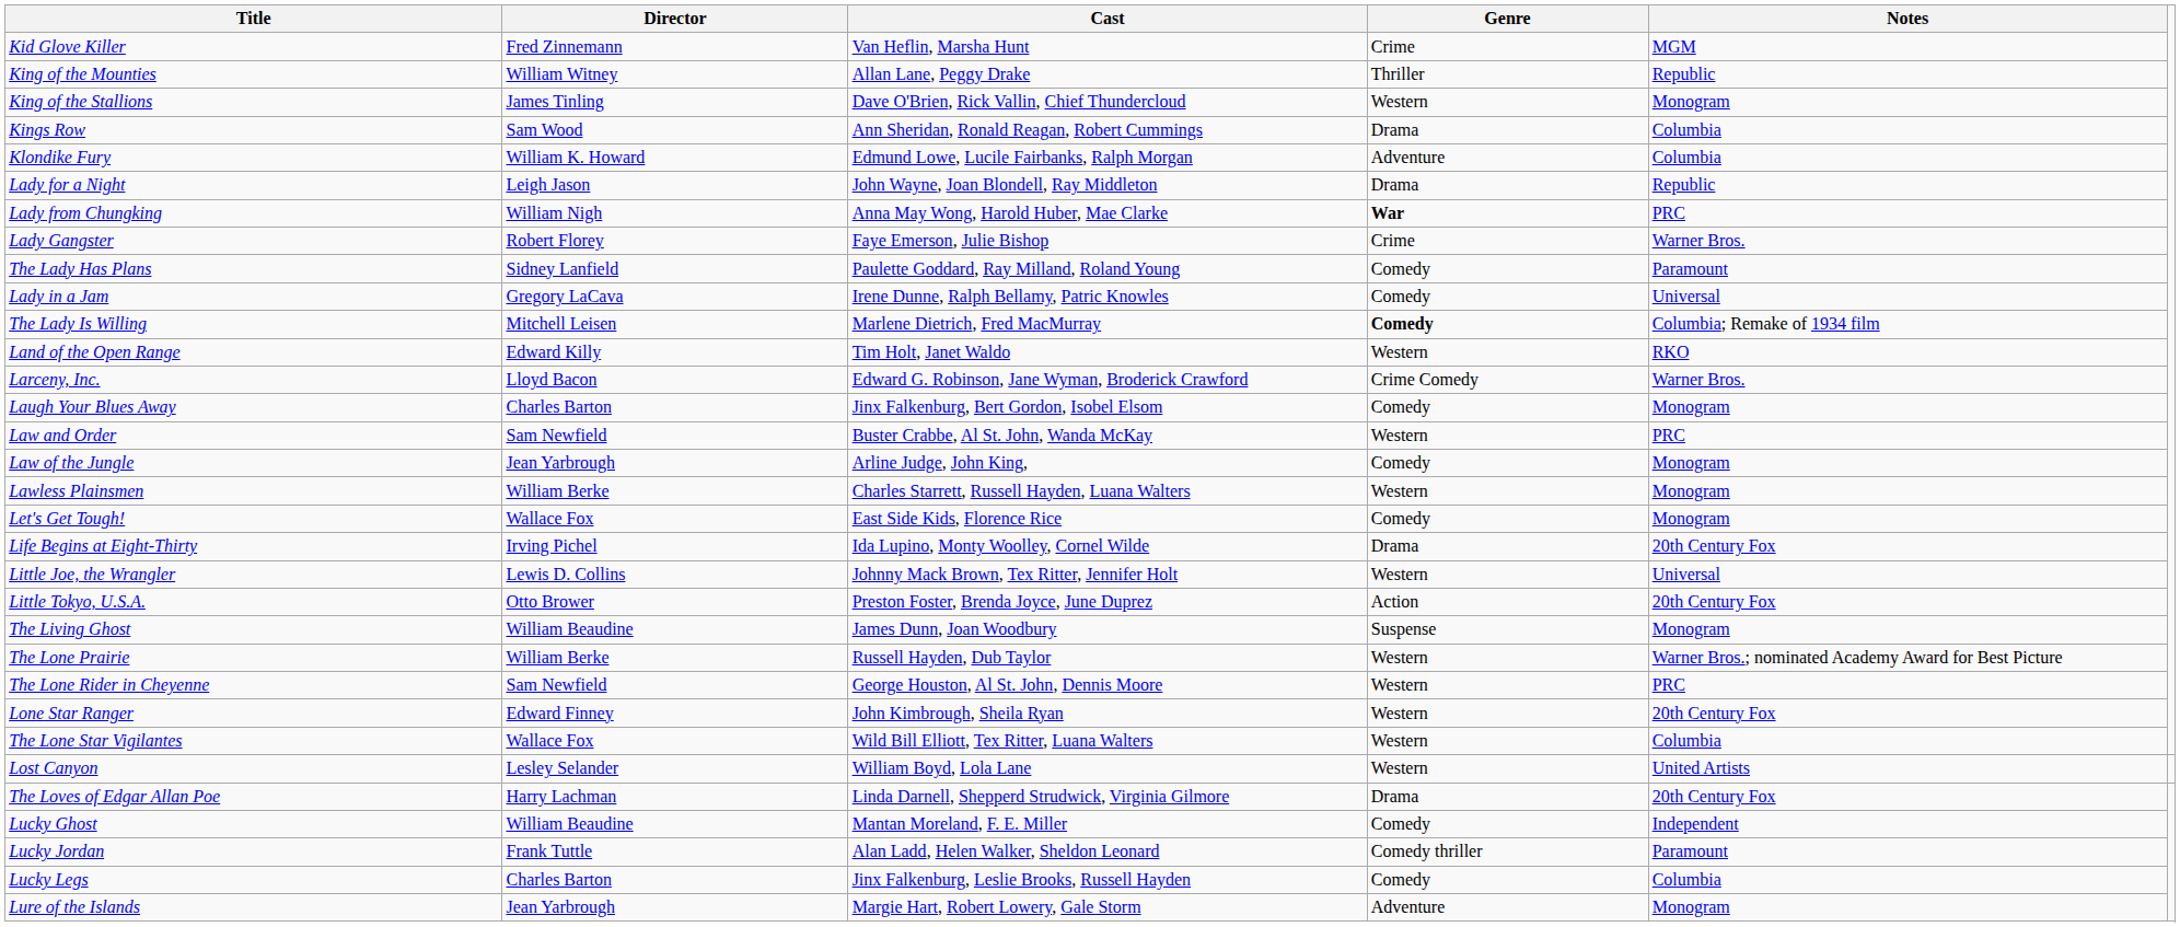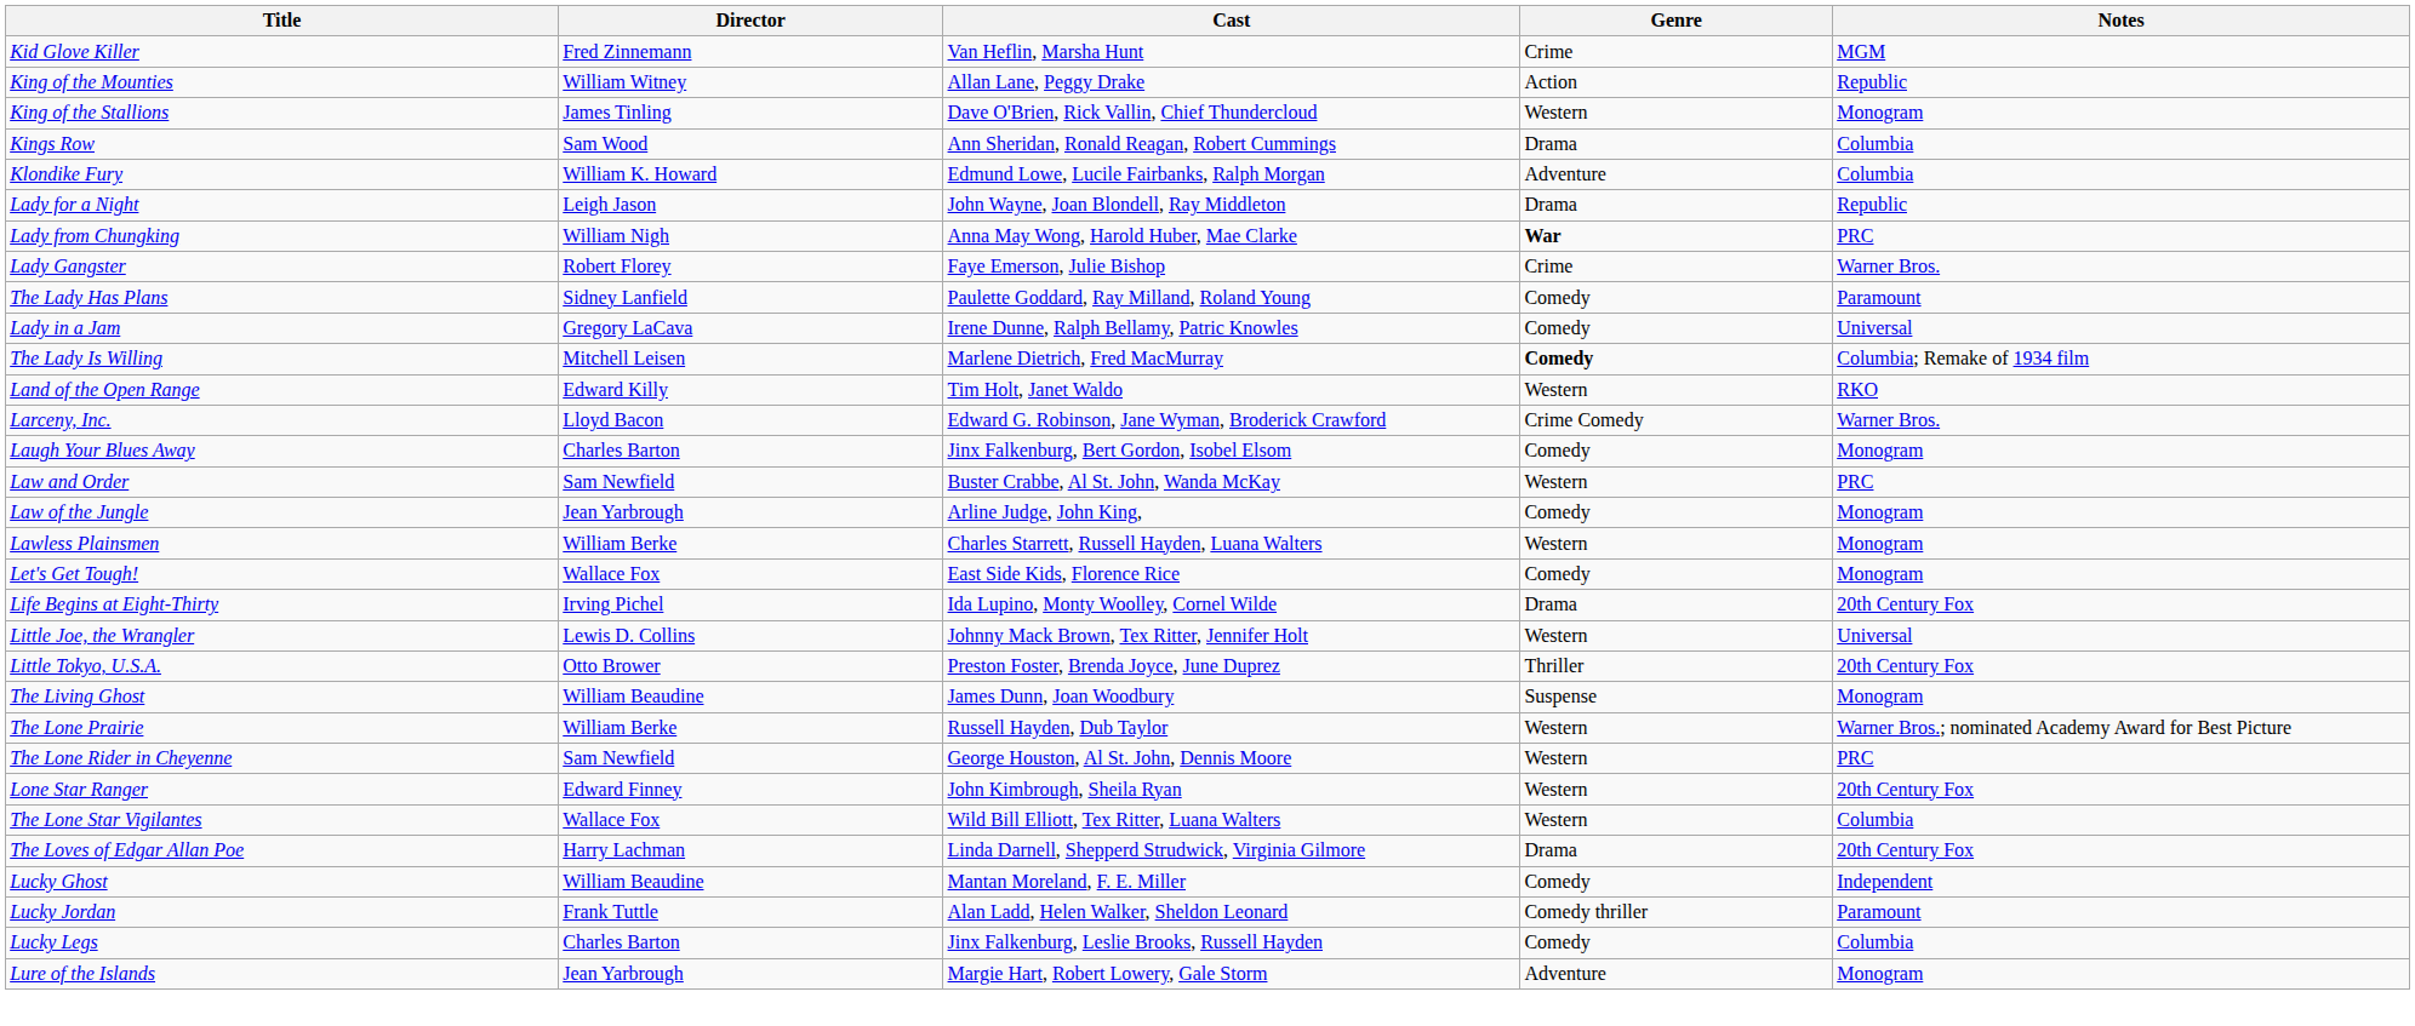King of the Mounties | Genre: Thriller -> Action
Little Tokyo, U.S.A. | Genre: Action -> Thriller
- row: Lost Canyon | Lesley Selander | William Boyd, Lola Lane | Western | United Artists
